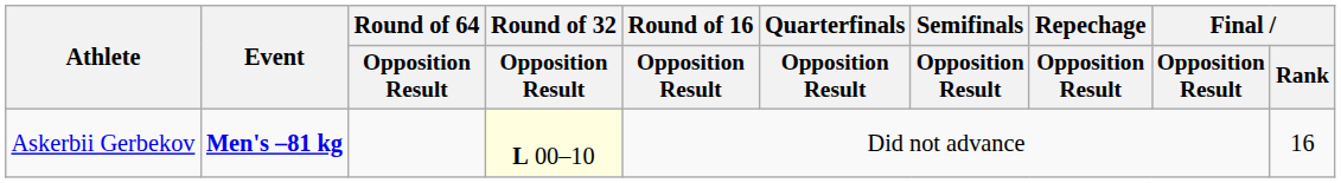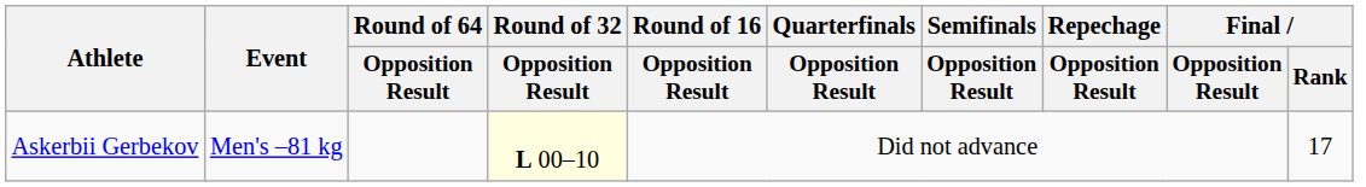Askerbii Gerbekov | Event: bold -> normal
Askerbii Gerbekov | Final / Rank: 16 -> 17
